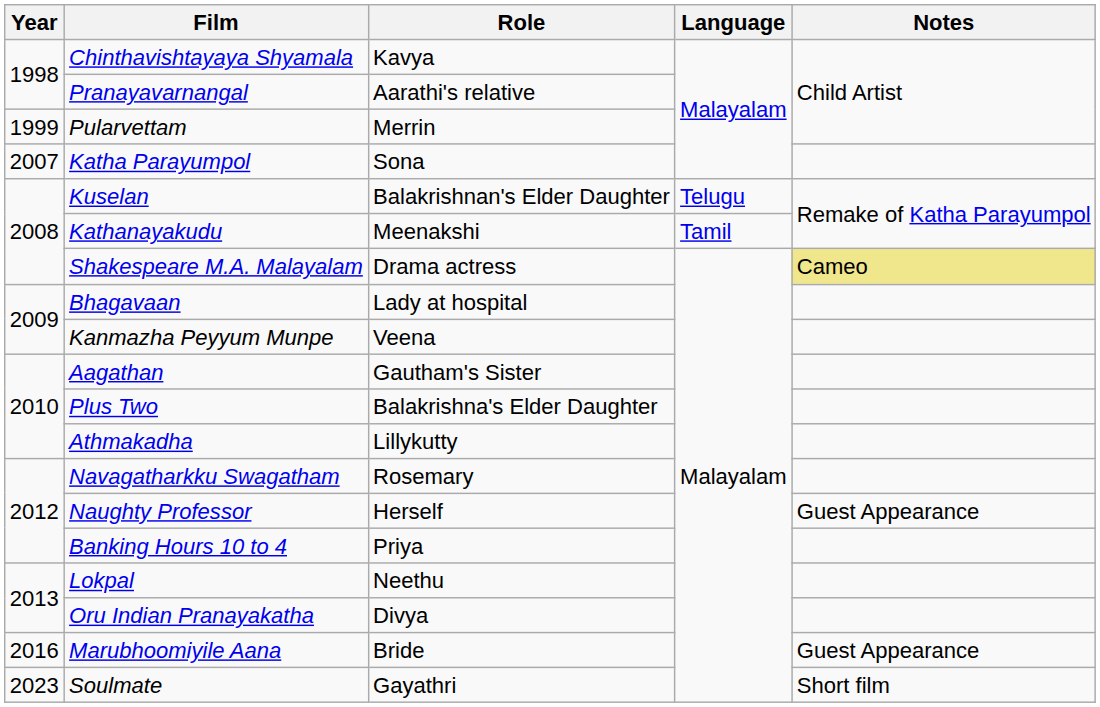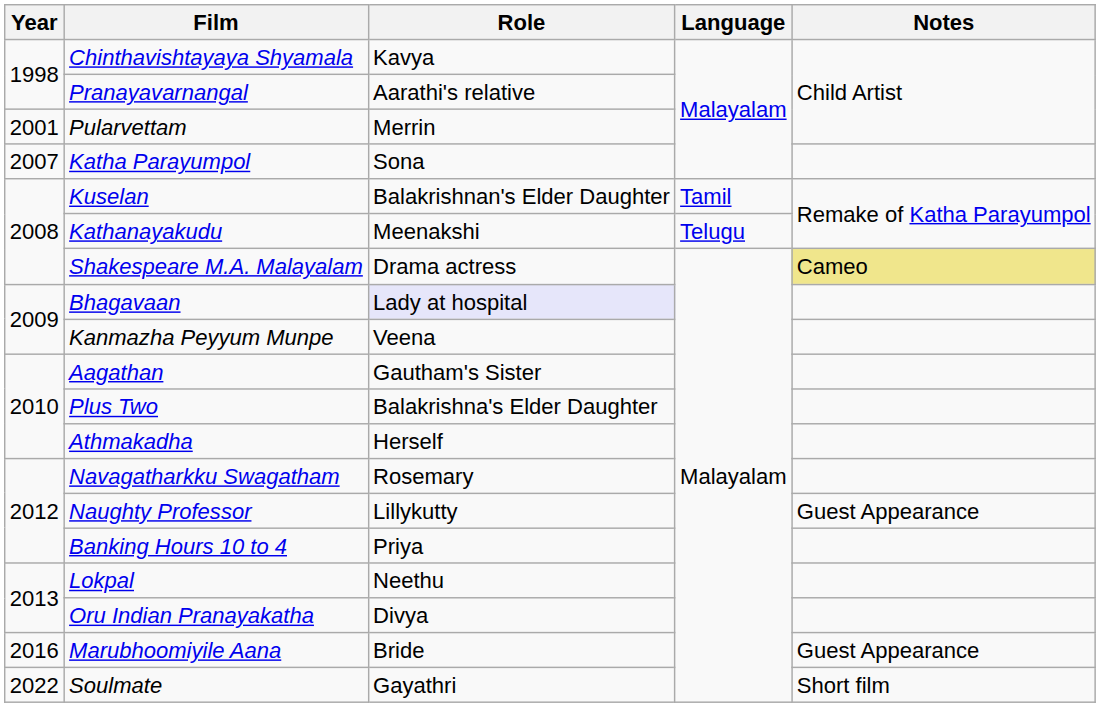Pularvettam | Year: 1999 -> 2001
Kuselan | Language: Telugu -> Tamil
Kathanayakudu | Language: Tamil -> Telugu
Bhagavaan | Role: no background -> lavender background
Athmakadha | Role: Lillykutty -> Herself
Naughty Professor | Role: Herself -> Lillykutty
Soulmate | Year: 2023 -> 2022
